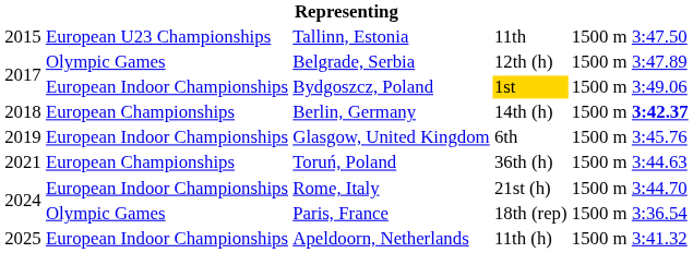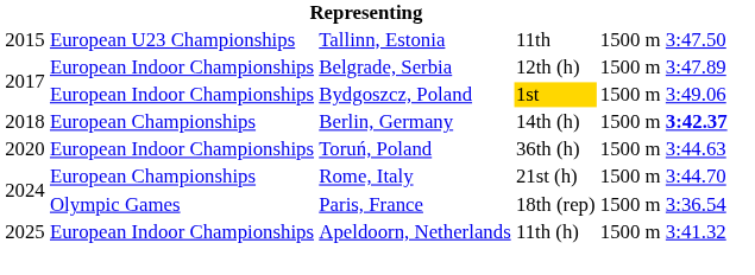Belgrade, Serbia | column 2: Olympic Games -> European Indoor Championships
- row: 2019 | European Indoor Championships | Glasgow, United Kingdom | 6th | 1500 m | 3:45.76
Toruń, Poland | column 1: 2021 -> 2020
Toruń, Poland | column 2: European Championships -> European Indoor Championships
Rome, Italy | column 2: European Indoor Championships -> European Championships
